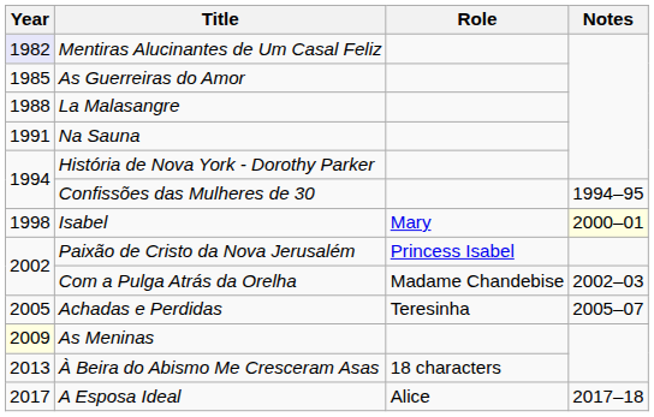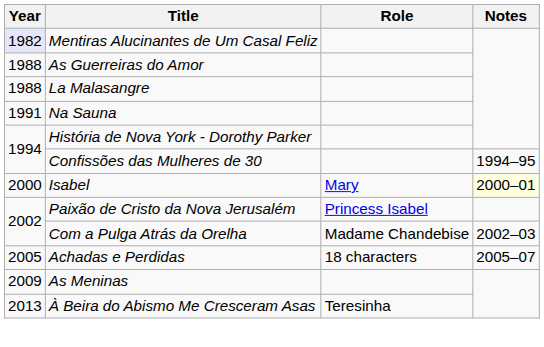As Guerreiras do Amor | Year: 1985 -> 1988
Isabel | Year: 1998 -> 2000
Achadas e Perdidas | Role: Teresinha -> 18 characters
As Meninas | Year: lightyellow background -> no background
À Beira do Abismo Me Cresceram Asas | Role: 18 characters -> Teresinha
- row: 2017 | A Esposa Ideal | Alice | 2017–18
